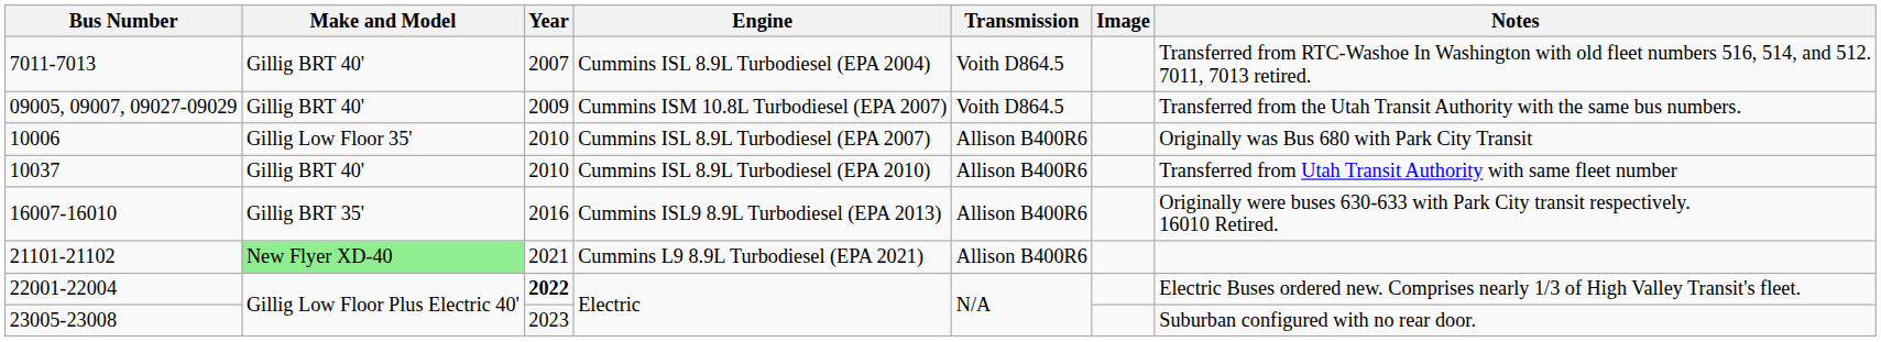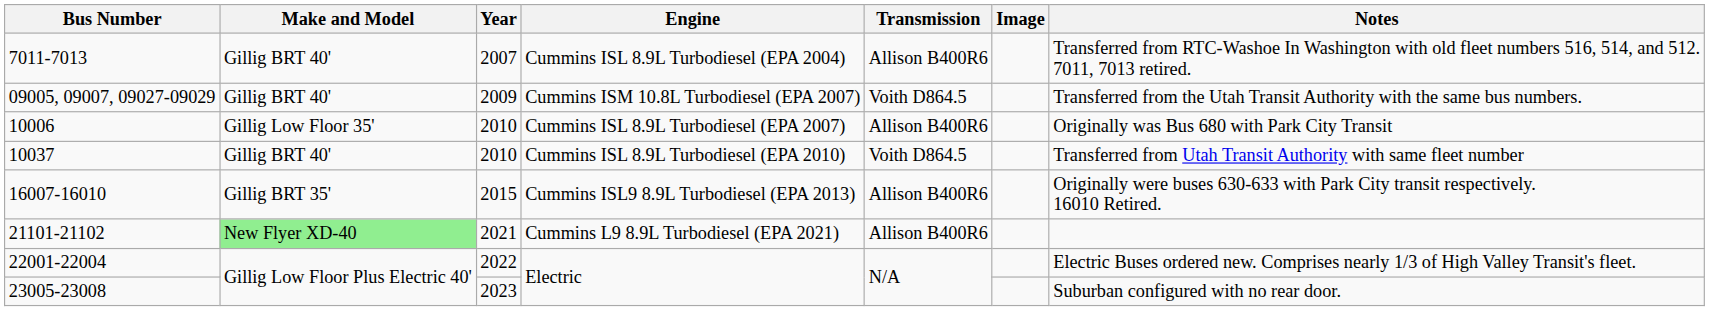7011-7013 | Transmission: Voith D864.5 -> Allison B400R6
10037 | Transmission: Allison B400R6 -> Voith D864.5
16007-16010 | Year: 2016 -> 2015
22001-22004 | Year: bold -> normal
